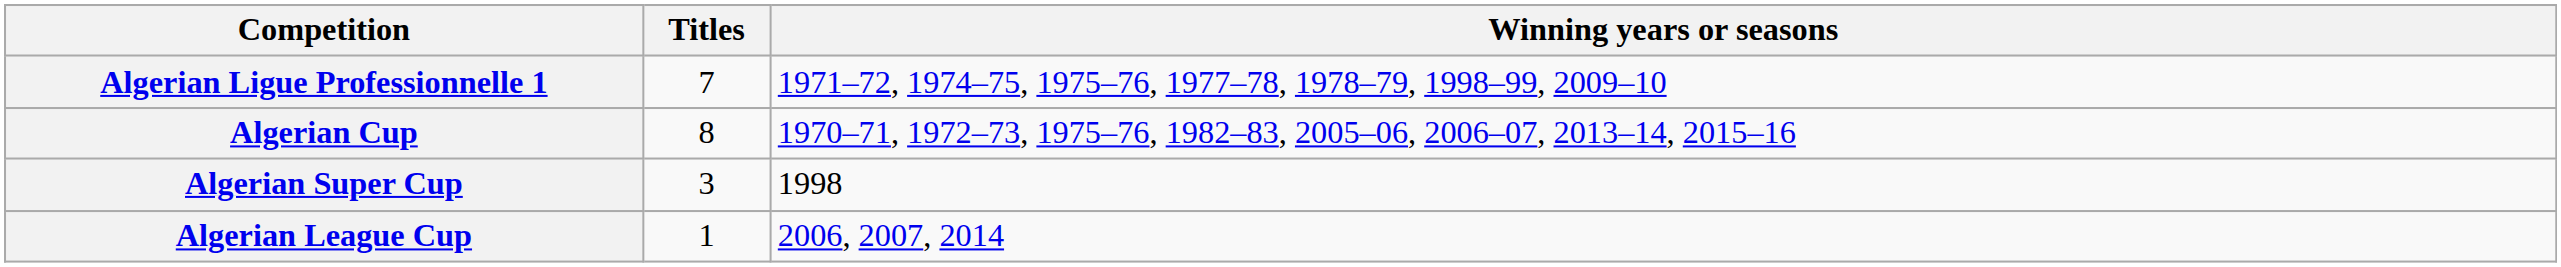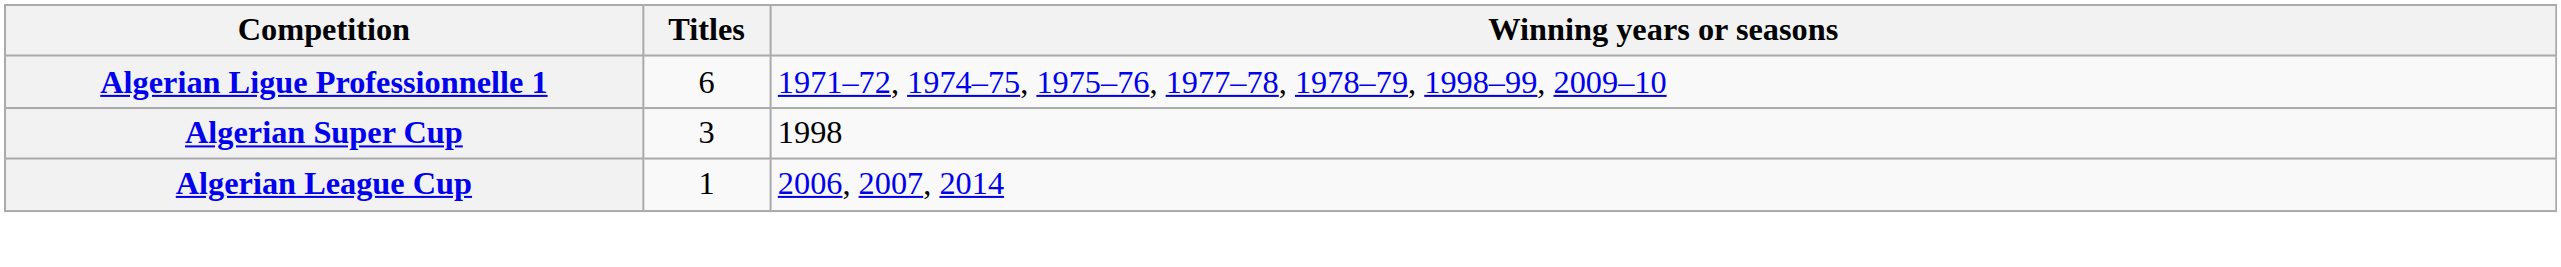Algerian Ligue Professionnelle 1 | Titles: 7 -> 6
- row: Algerian Cup | 8 | 1970–71, 1972–73, 1975–76, 1982–83, 2005–06, 2006–07, 2013–14, 2015–16
